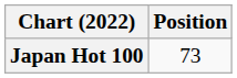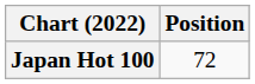Japan Hot 100 | Position: 73 -> 72
